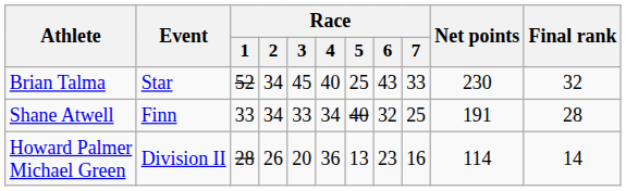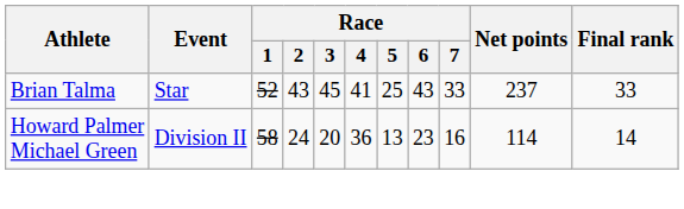Brian Talma | Race / 2: 34 -> 43
Brian Talma | Race / 4: 40 -> 41
Brian Talma | Net points: 230 -> 237
Brian Talma | Final rank: 32 -> 33
- row: Shane Atwell | Finn | 33 | 34 | 33 | 34 | 40 | 32 | 25 | 191 | 28
Howard Palmer Michael Green | Race / 1: 28 -> 58
Howard Palmer Michael Green | Race / 2: 26 -> 24
